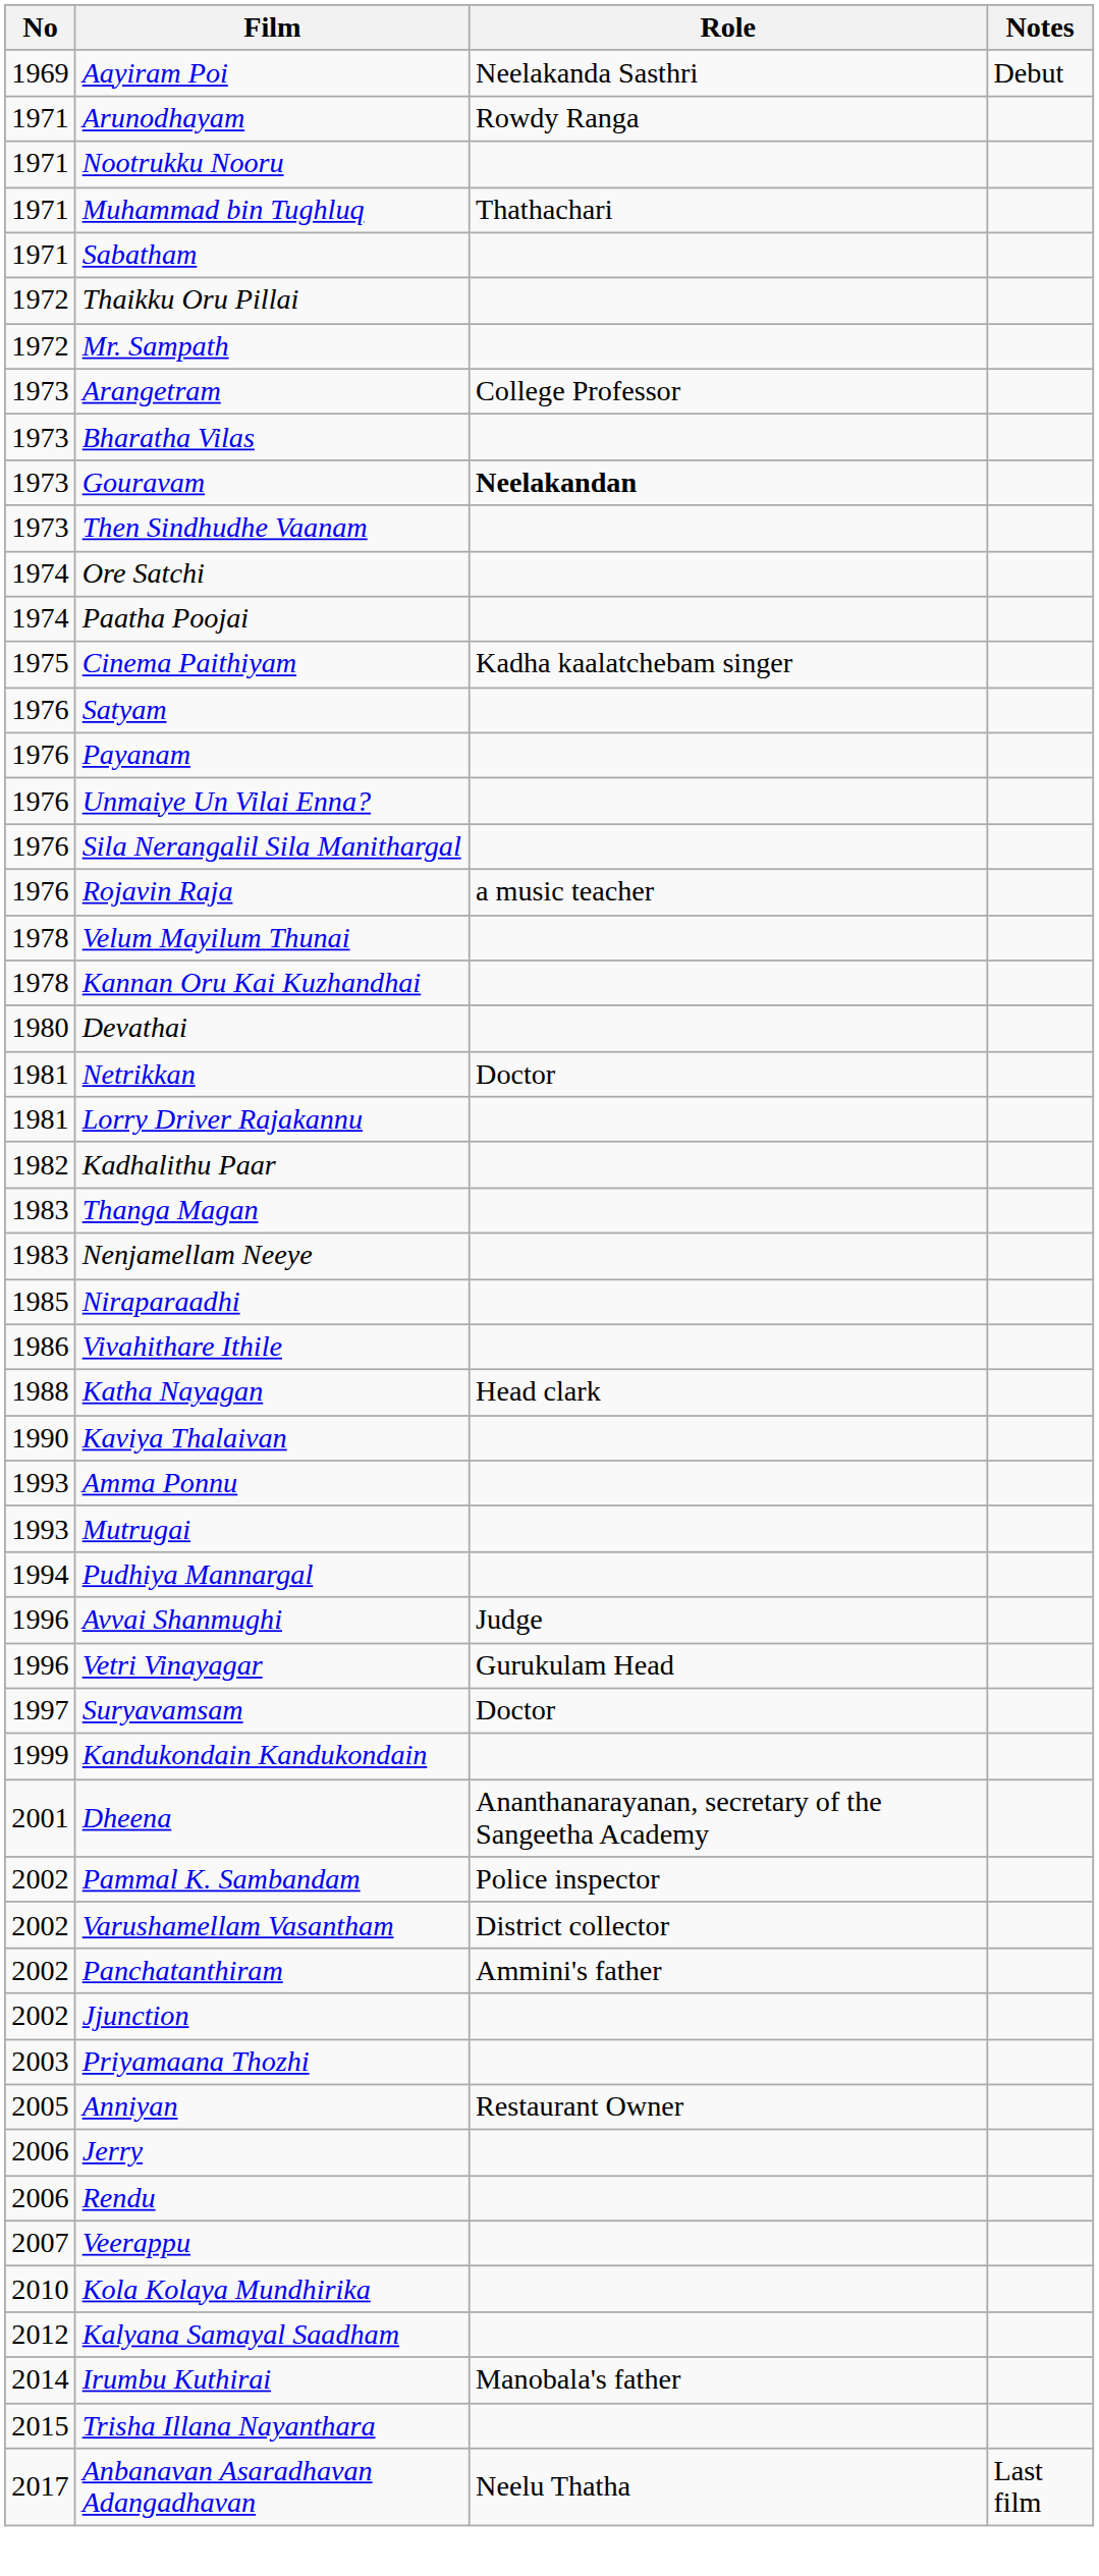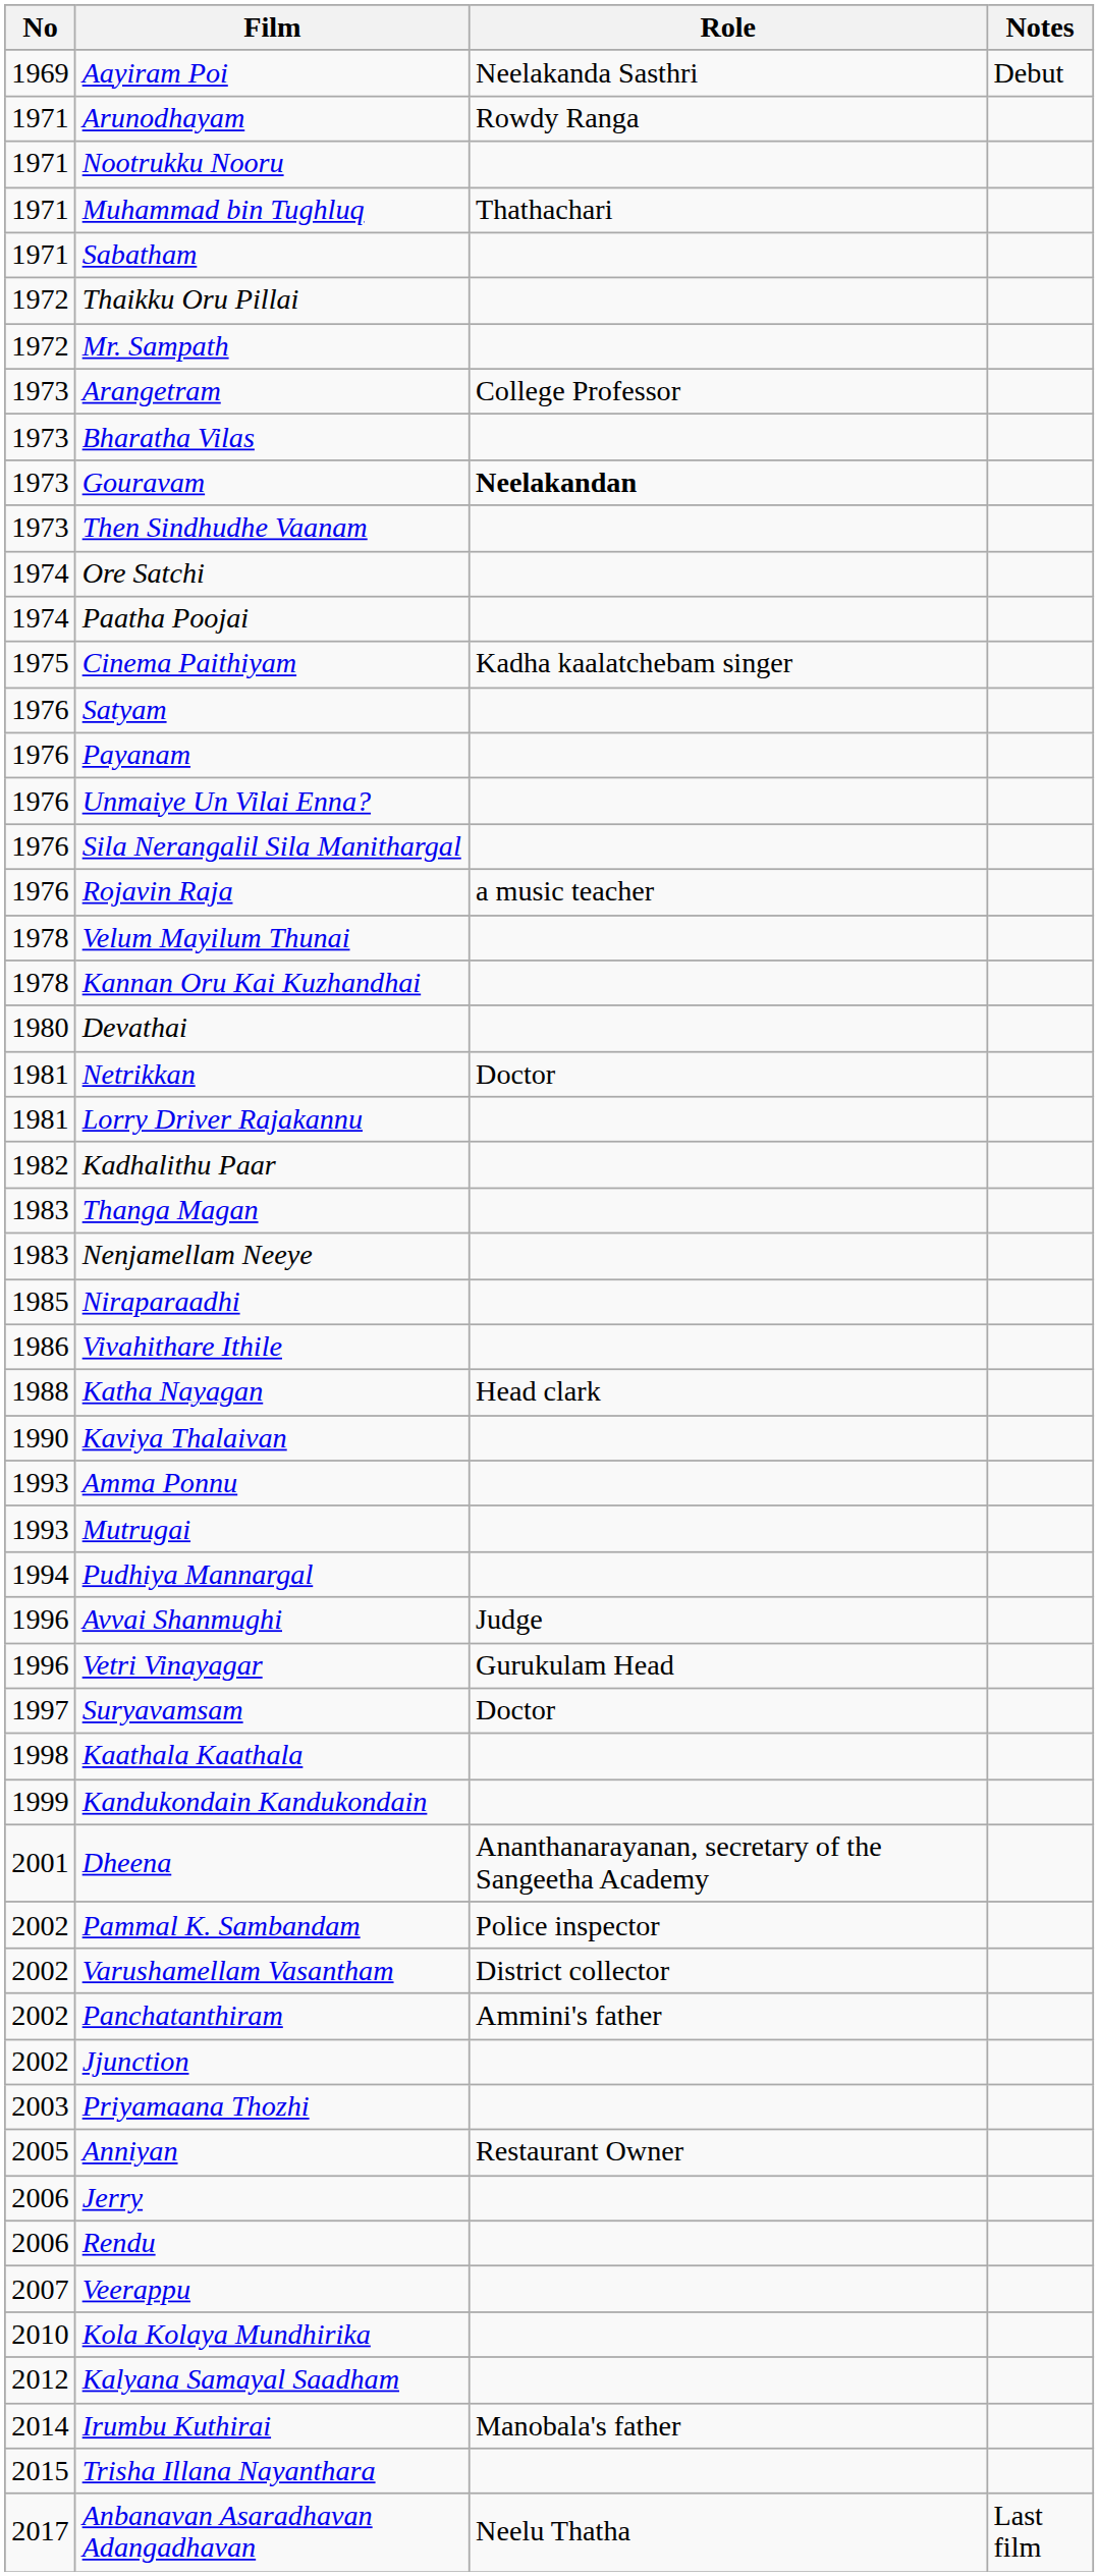+ row: 1998 | Kaathala Kaathala
